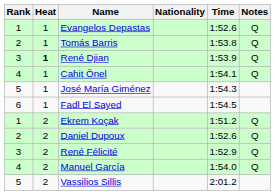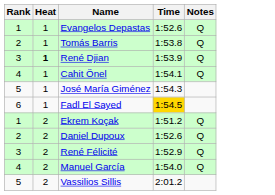- column: Nationality
Fadl El Sayed | Time: no background -> gold background
